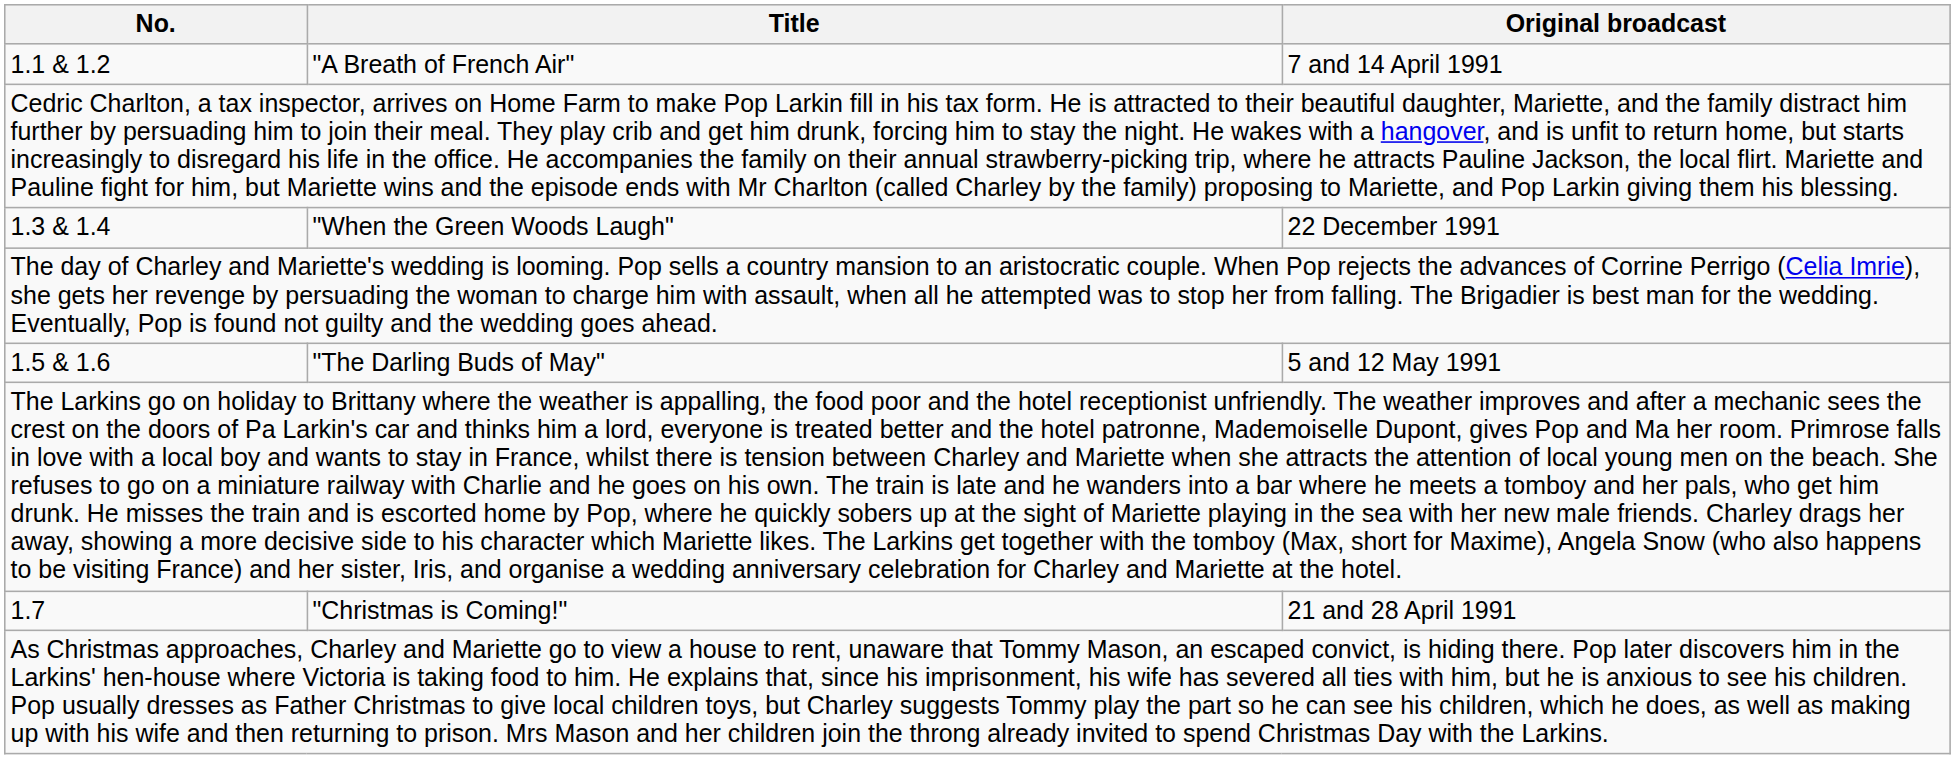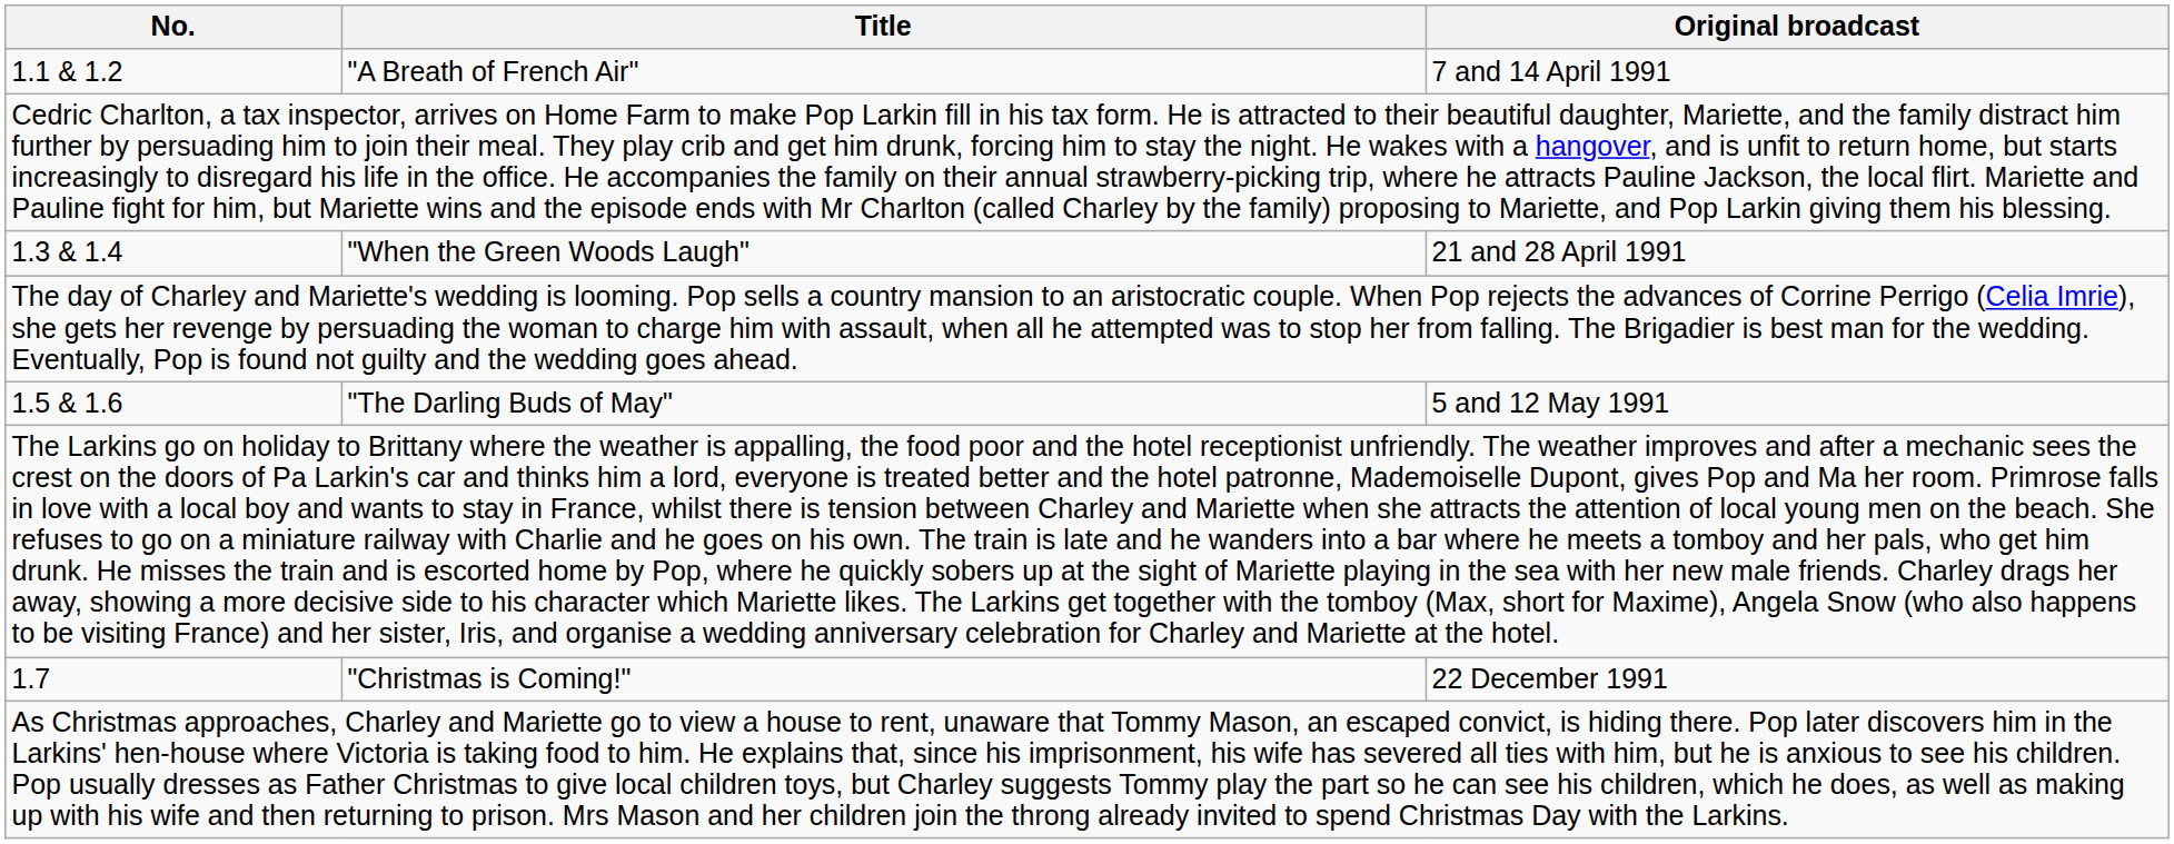1.3 & 1.4 | Original broadcast: 22 December 1991 -> 21 and 28 April 1991
1.7 | Original broadcast: 21 and 28 April 1991 -> 22 December 1991
